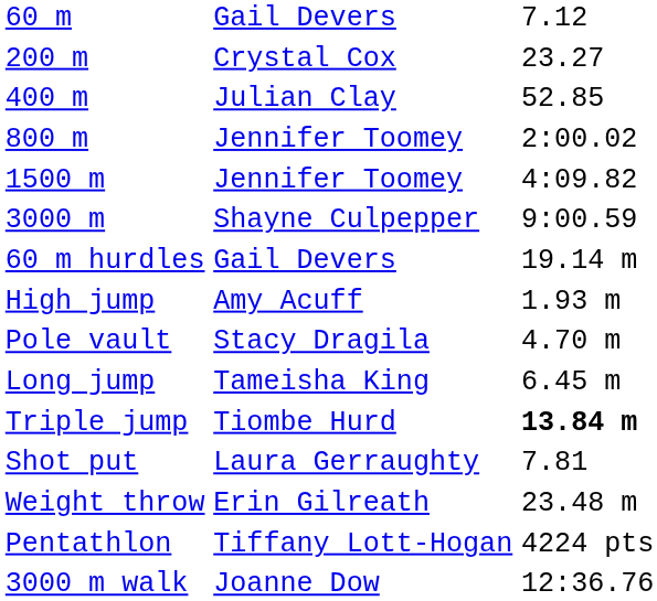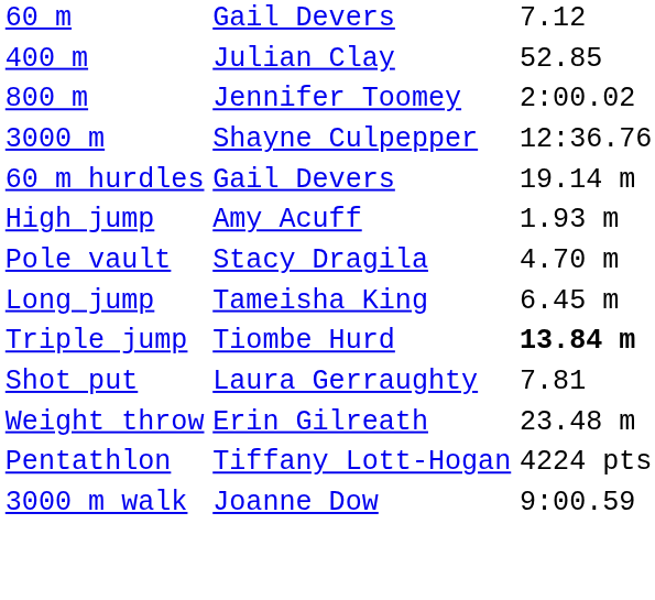- row: 200 m | Crystal Cox | 23.27
- row: 1500 m | Jennifer Toomey | 4:09.82
3000 m | column 3: 9:00.59 -> 12:36.76
3000 m walk | column 3: 12:36.76 -> 9:00.59
